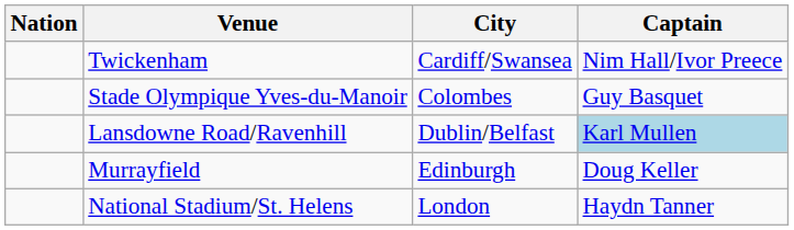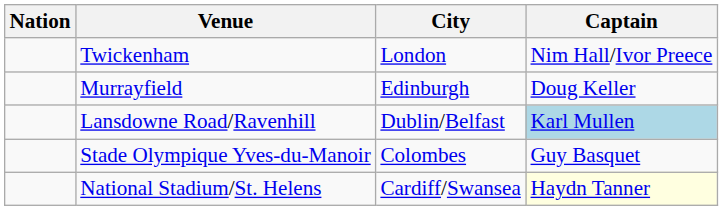Twickenham | City: Cardiff/Swansea -> London
rows swapped: Stade Olympique Yves-du-Manoir <-> Murrayfield
National Stadium/St. Helens | City: London -> Cardiff/Swansea
National Stadium/St. Helens | Captain: no background -> lightyellow background
